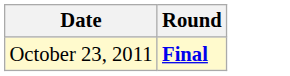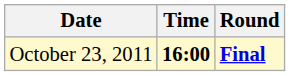+ column: Time | 16:00
